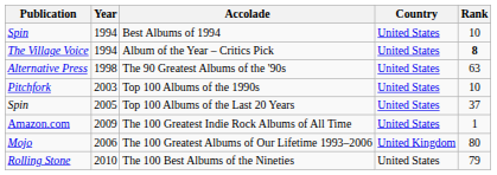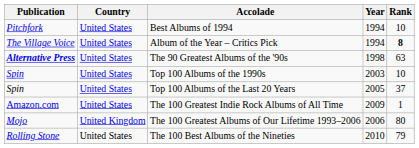columns swapped: Country <-> Year
Best Albums of 1994 | Publication: Spin -> Pitchfork
The 90 Greatest Albums of the '90s | Publication: normal -> bold
Top 100 Albums of the 1990s | Publication: Pitchfork -> Spin
